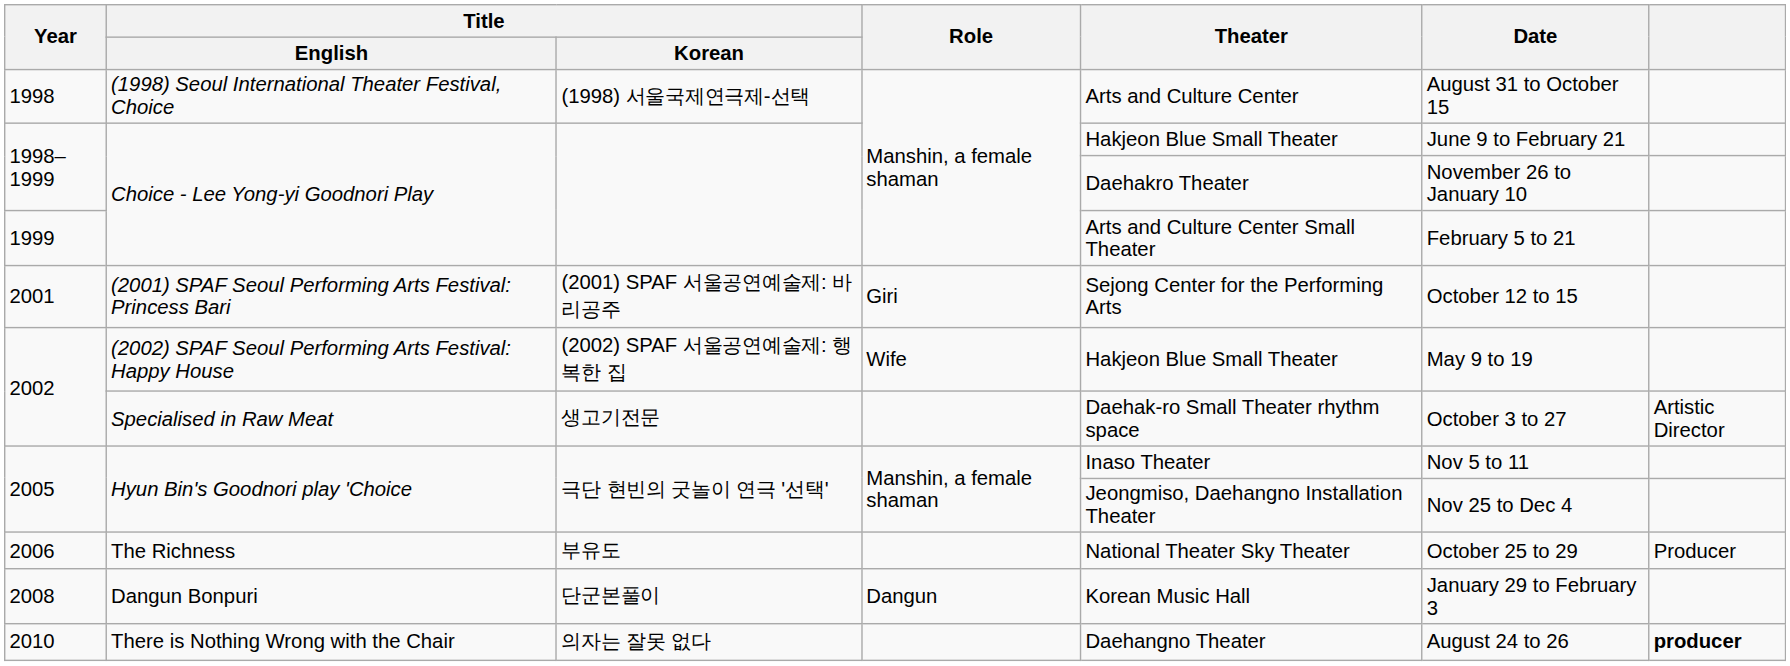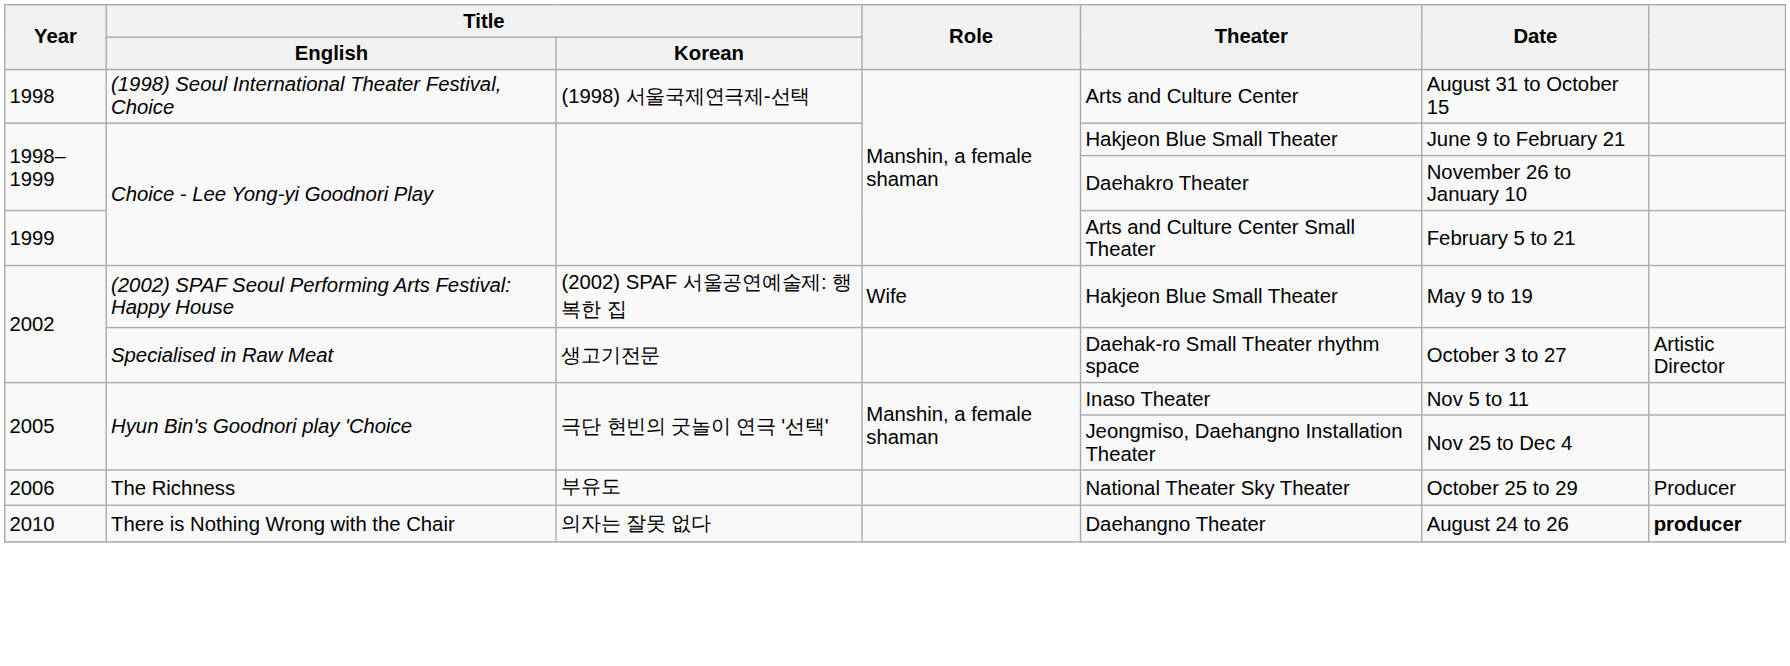- row: 2001 | (2001) SPAF Seoul Performing Arts Festival: Princess Bari | (2001) SPAF 서울공연예술제: 바리공주 | Giri | Sejong Center for the Performing Arts | October 12 to 15
- row: 2008 | Dangun Bonpuri | 단군본풀이 | Dangun | Korean Music Hall | January 29 to February 3
